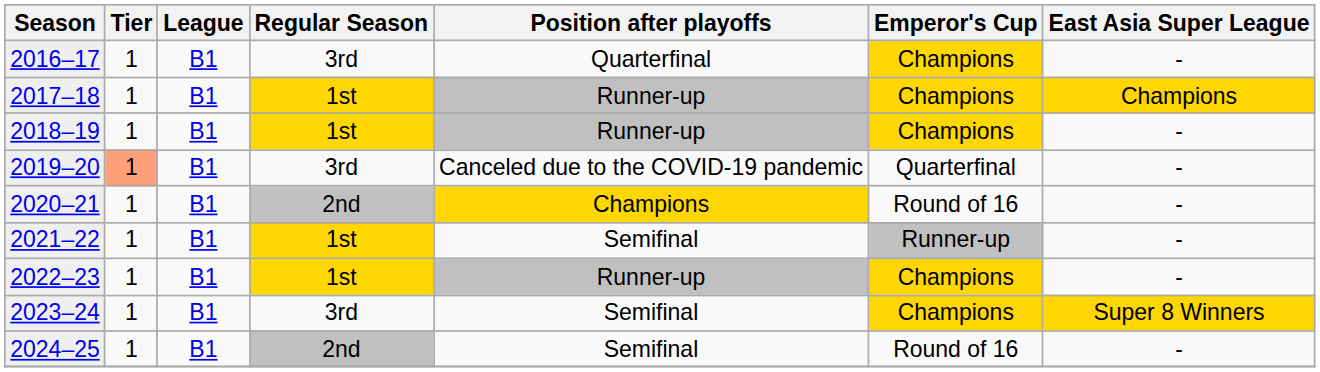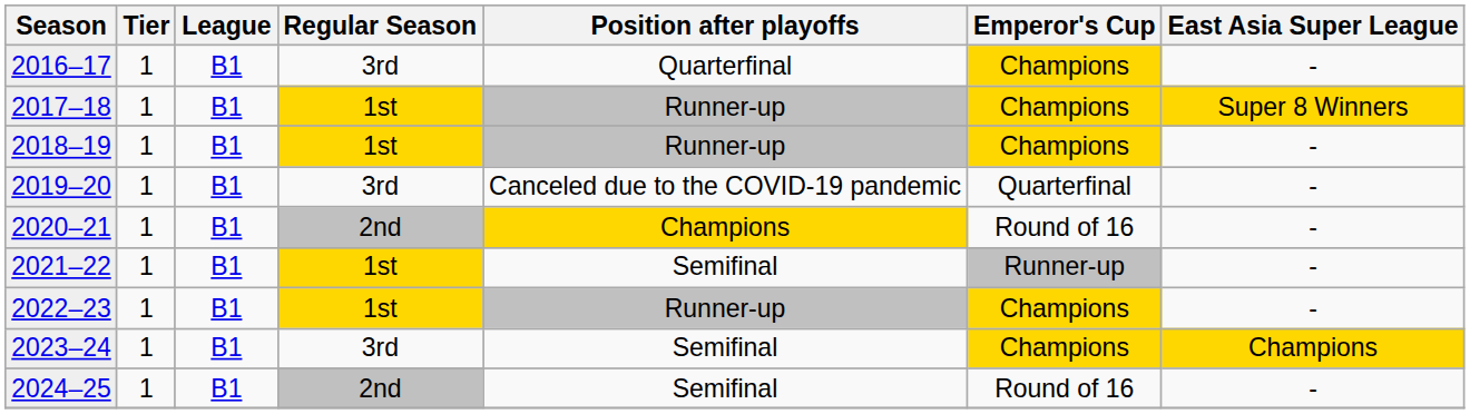2017–18 | East Asia Super League: Champions -> Super 8 Winners
2019–20 | Tier: lightsalmon background -> no background
2023–24 | East Asia Super League: Super 8 Winners -> Champions
